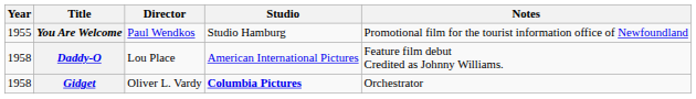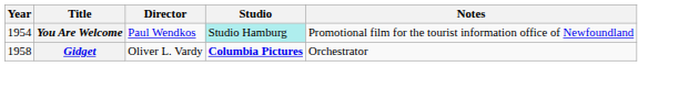You Are Welcome | Year: 1955 -> 1954
You Are Welcome | Studio: no background -> paleturquoise background
- row: 1958 | Daddy-O | Lou Place | American International Pictures | Feature film debut Credited as Johnny Williams.
